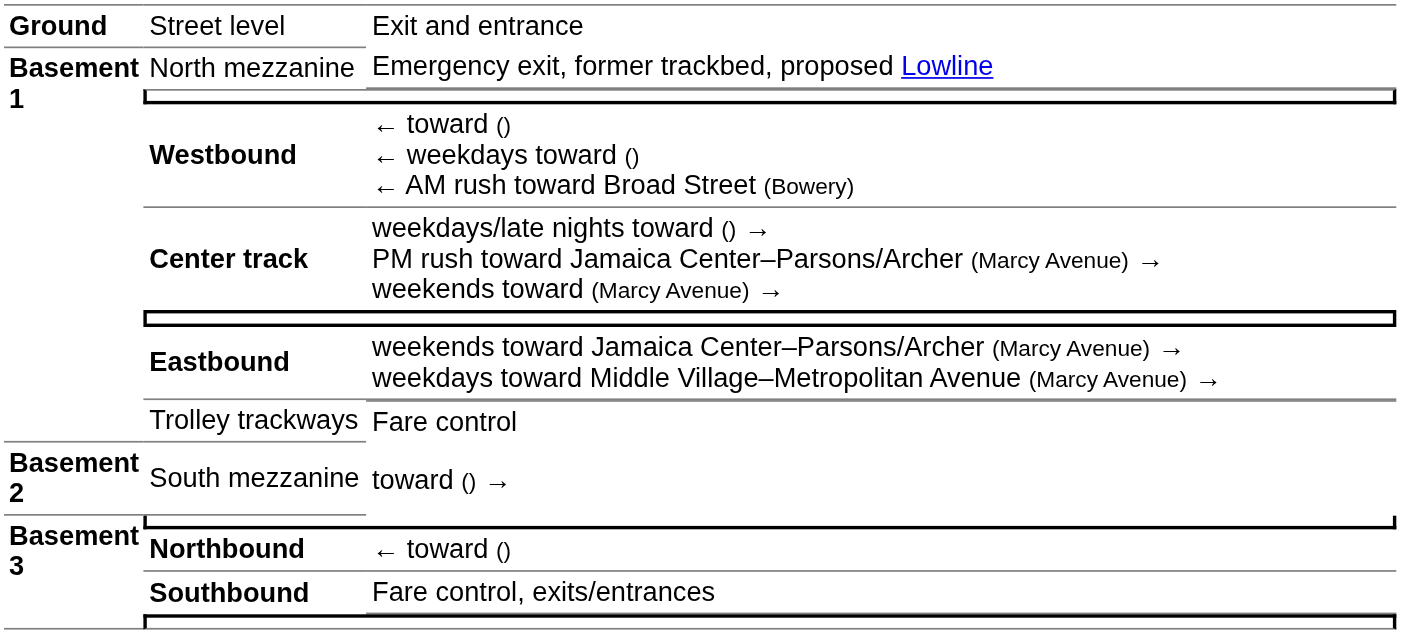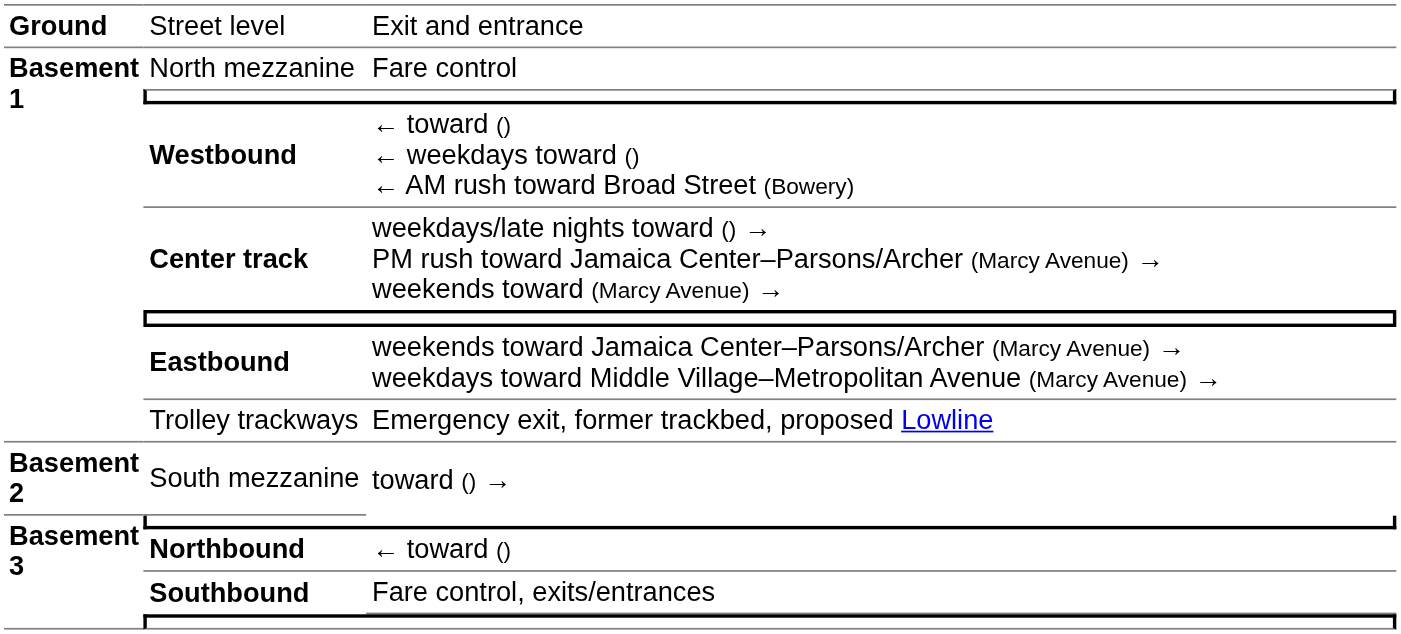North mezzanine | column 3: Emergency exit, former trackbed, proposed Lowline -> Fare control
Trolley trackways | column 3: Fare control -> Emergency exit, former trackbed, proposed Lowline
